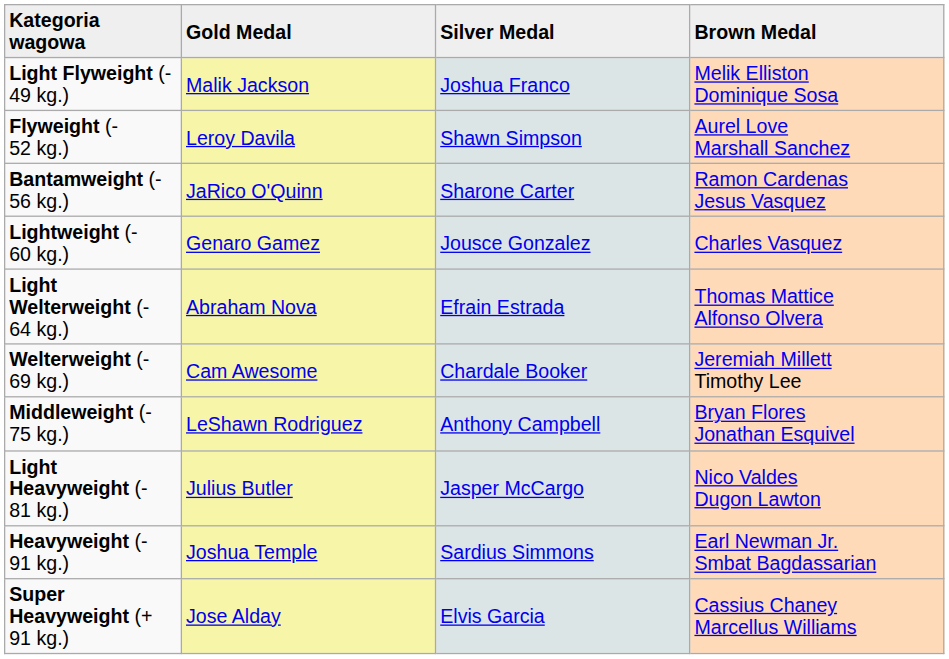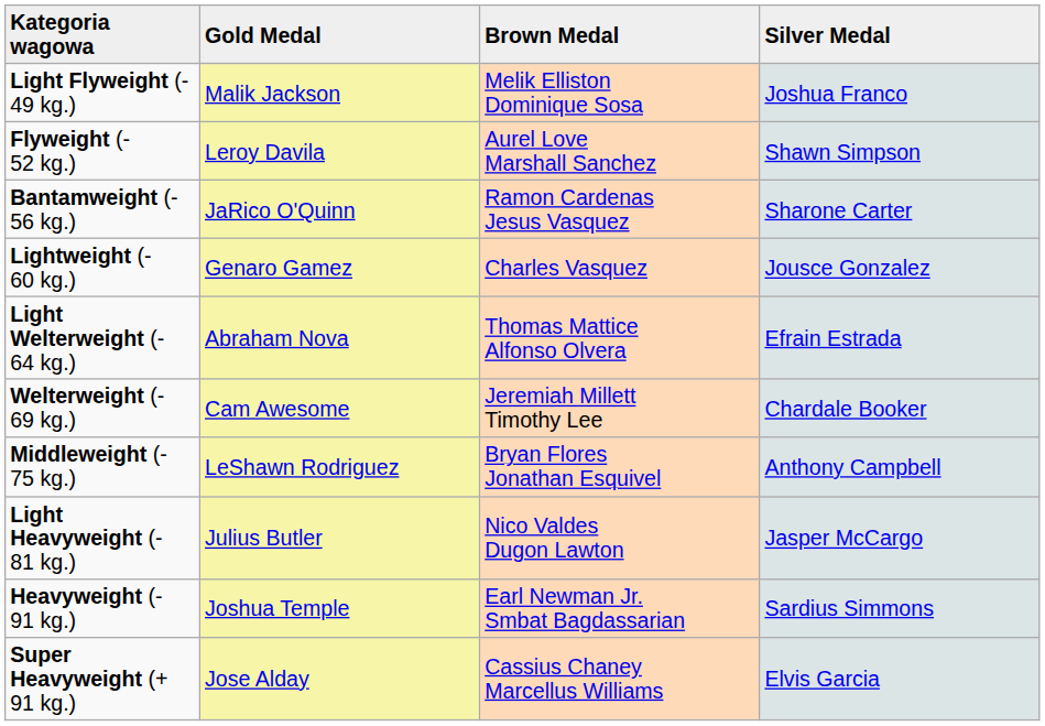columns swapped: Silver Medal <-> Brown Medal
